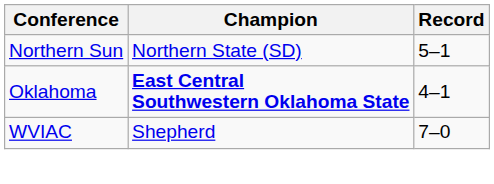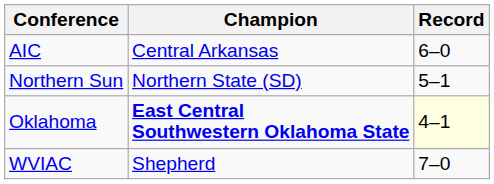+ row: AIC | Central Arkansas | 6–0
Oklahoma | Record: no background -> lightyellow background
